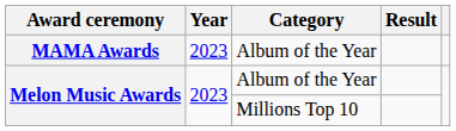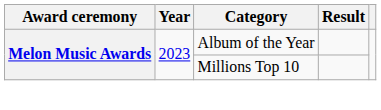- row: MAMA Awards | 2023 | Album of the Year
